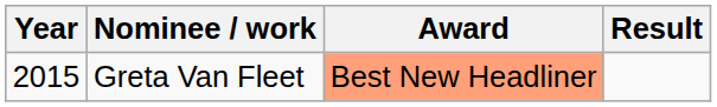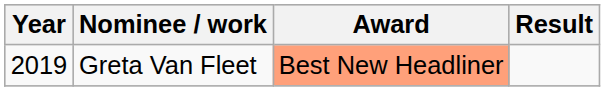Greta Van Fleet | Year: 2015 -> 2019
